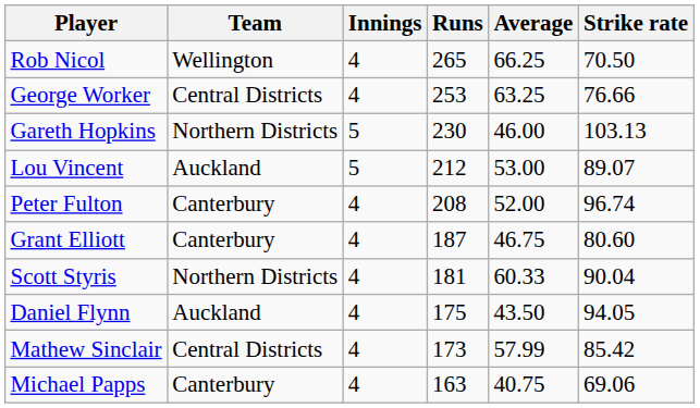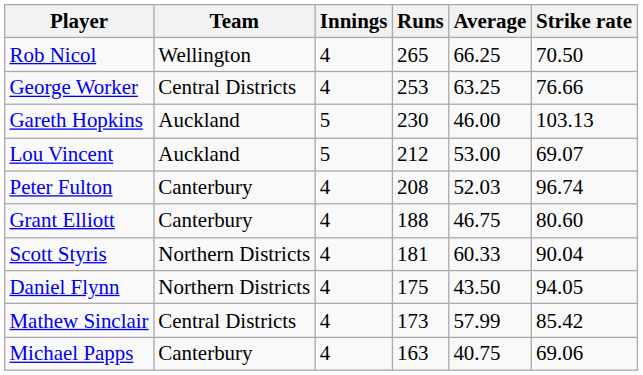Gareth Hopkins | Team: Northern Districts -> Auckland
Lou Vincent | Strike rate: 89.07 -> 69.07
Peter Fulton | Average: 52.00 -> 52.03
Grant Elliott | Runs: 187 -> 188
Daniel Flynn | Team: Auckland -> Northern Districts
